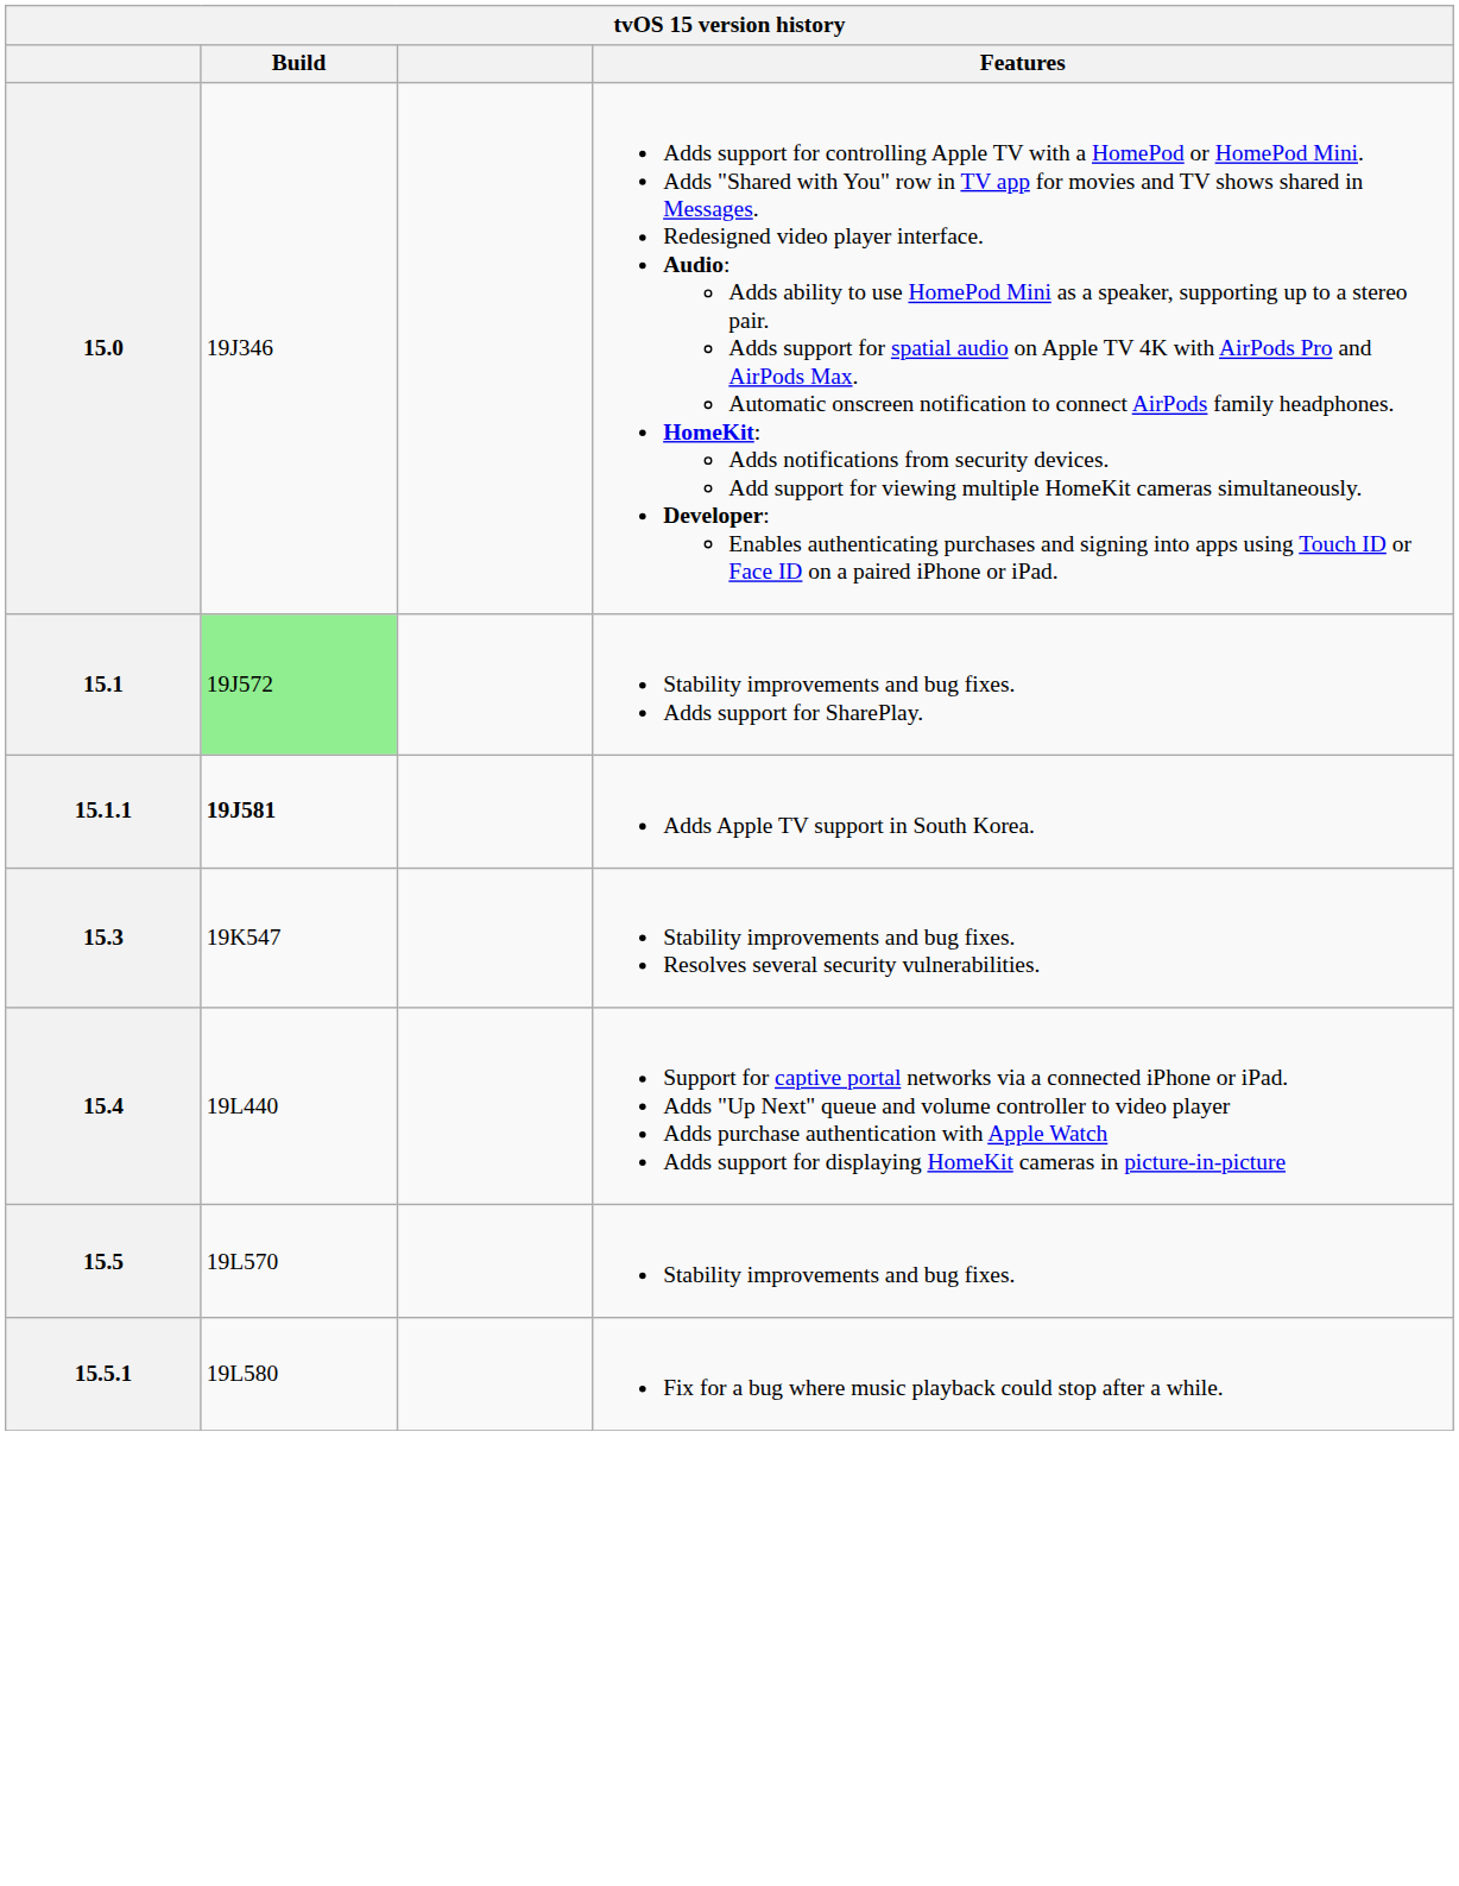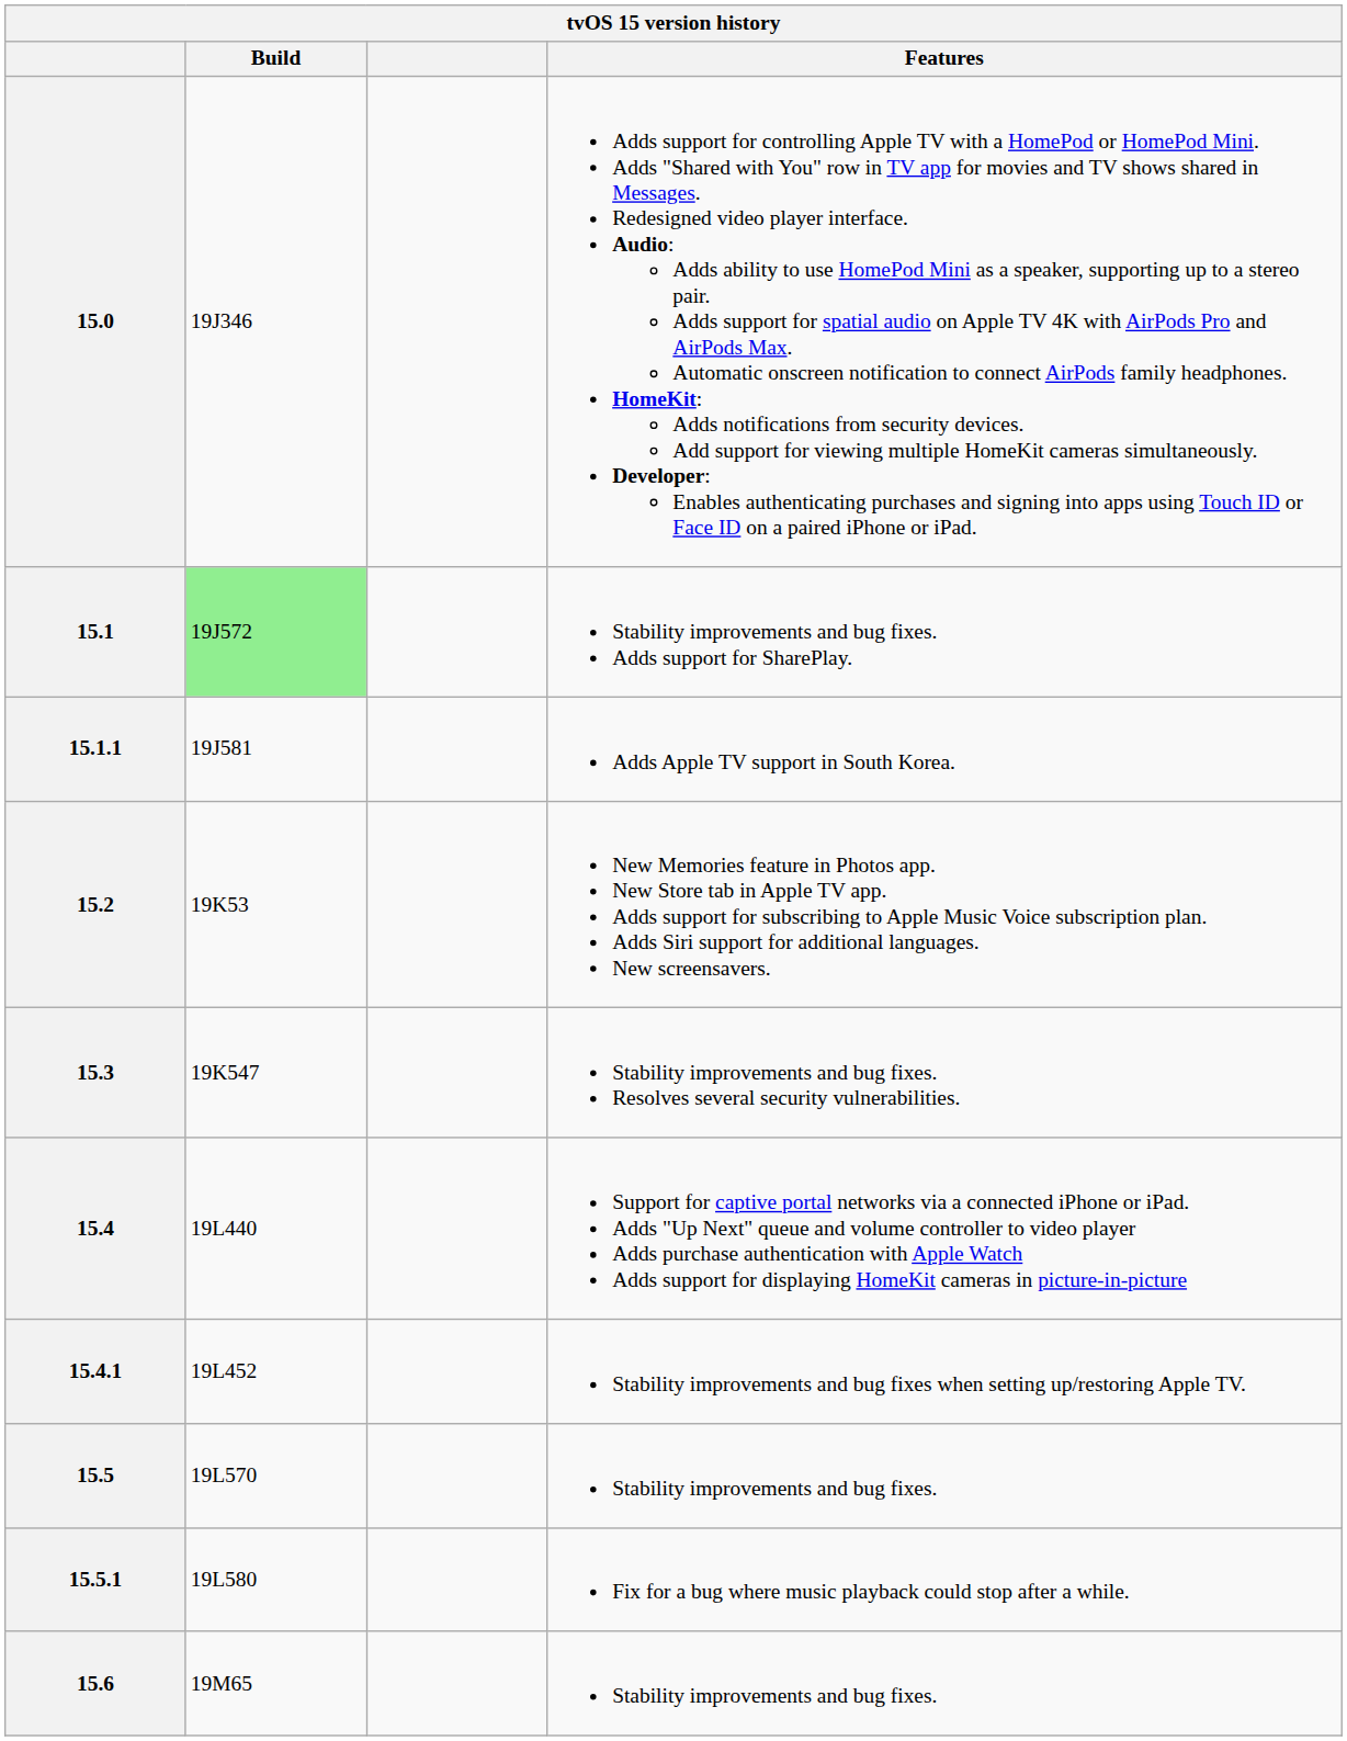15.1.1 | Build: bold -> normal
+ row: 15.2 | 19K53 | New Memories feature in Photos app. New Store tab in Apple TV app. Adds support for subscribing to Apple Music Voice subscription plan. Adds Siri support for additional languages. New screensavers.
+ row: 15.4.1 | 19L452 | Stability improvements and bug fixes when setting up/restoring Apple TV.
+ row: 15.6 | 19M65 | Stability improvements and bug fixes.
